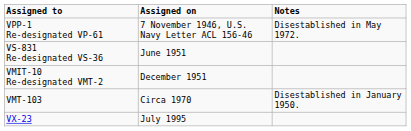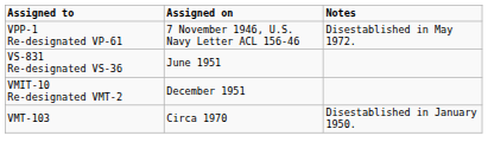- row: VX-23 | July 1995
